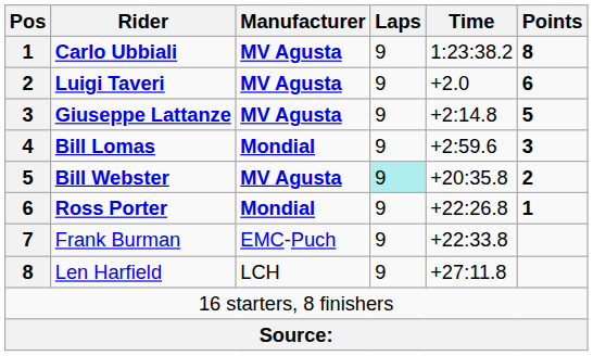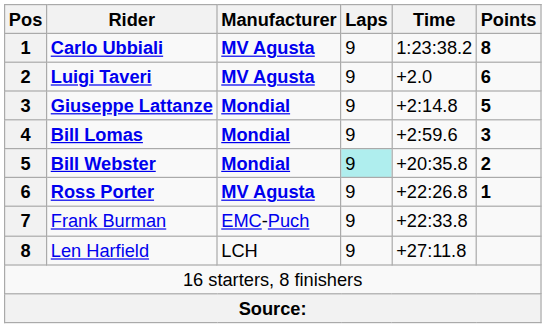Giuseppe Lattanze | Manufacturer: MV Agusta -> Mondial
Bill Webster | Manufacturer: MV Agusta -> Mondial
Ross Porter | Manufacturer: Mondial -> MV Agusta
